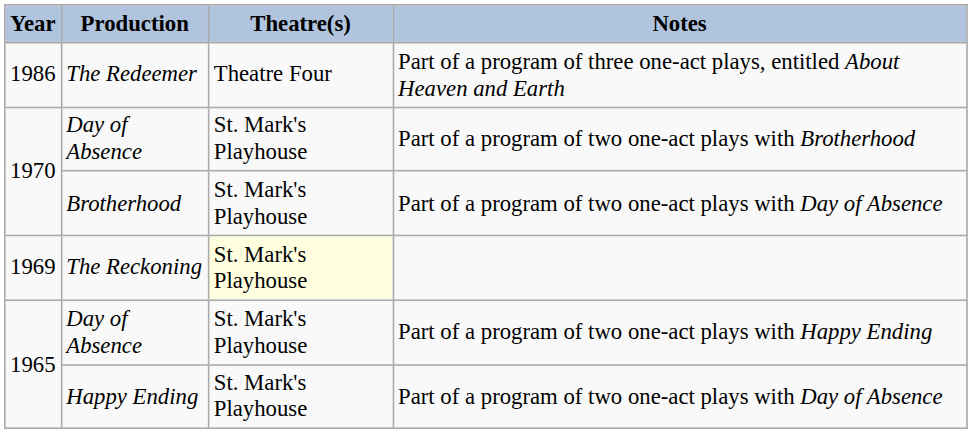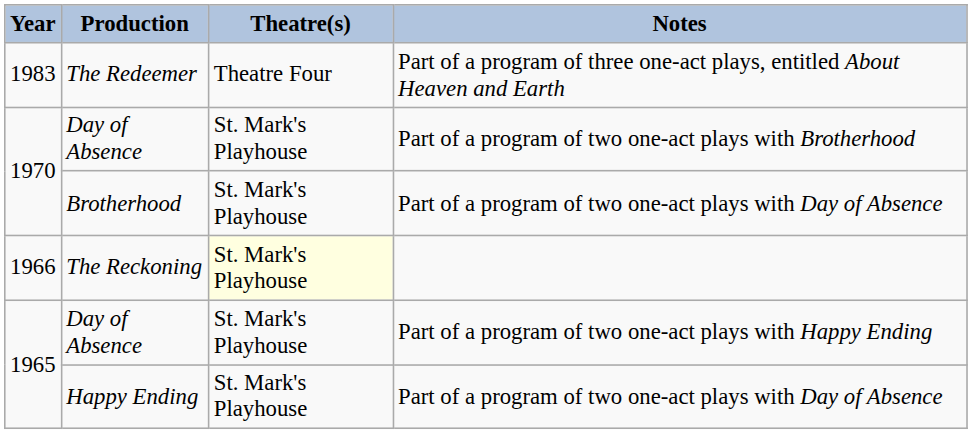The Redeemer | Year: 1986 -> 1983
The Reckoning | Year: 1969 -> 1966
